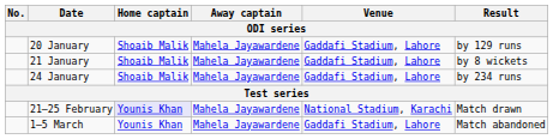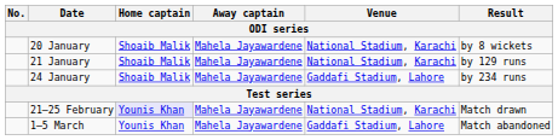20 January | Venue: Gaddafi Stadium, Lahore -> National Stadium, Karachi
20 January | Result: by 129 runs -> by 8 wickets
21 January | Venue: Gaddafi Stadium, Lahore -> National Stadium, Karachi
21 January | Result: by 8 wickets -> by 129 runs
